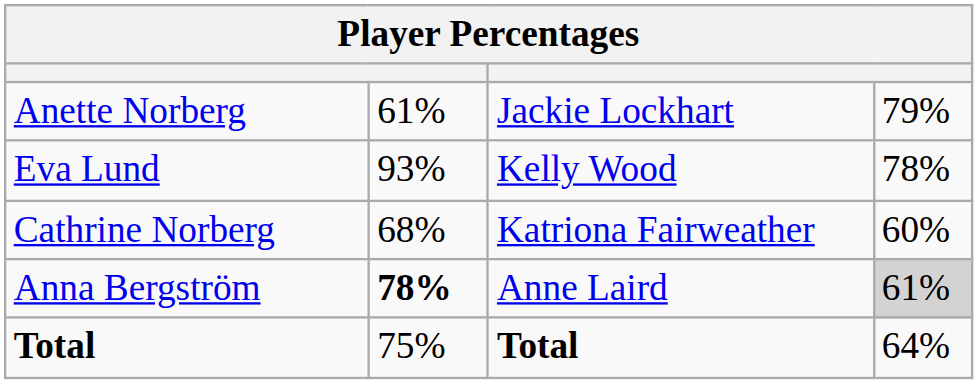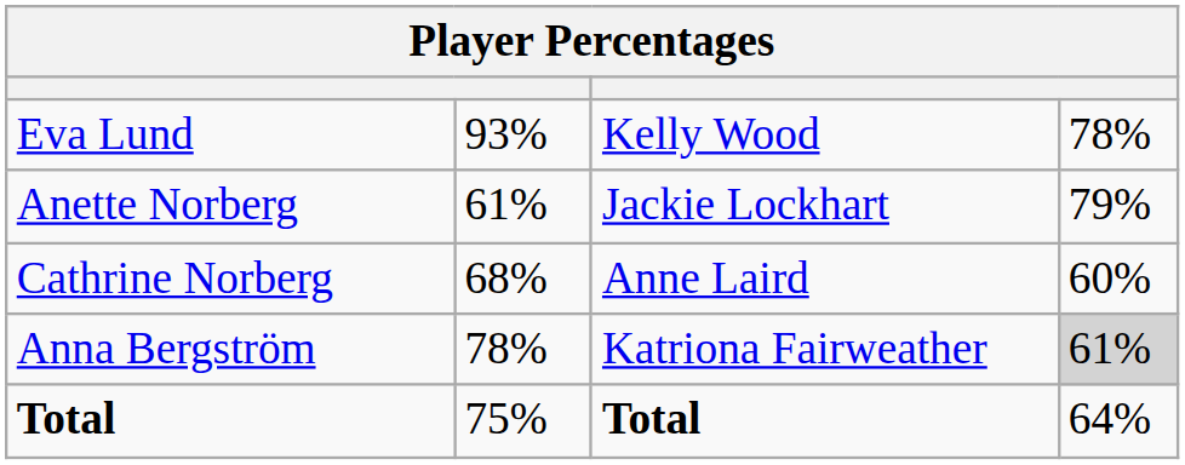rows swapped: Anette Norberg <-> Eva Lund
Cathrine Norberg | column 3: Katriona Fairweather -> Anne Laird
Anna Bergström | column 2: bold -> normal
Anna Bergström | column 3: Anne Laird -> Katriona Fairweather
